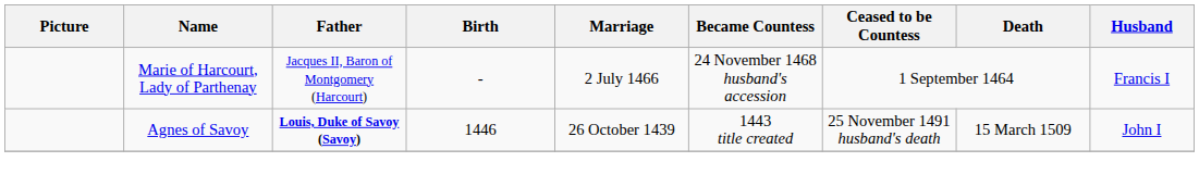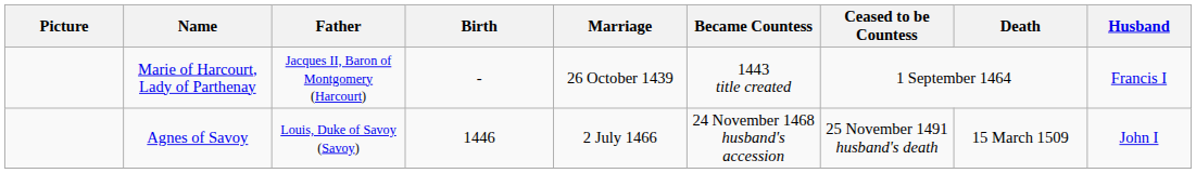Marie of Harcourt, Lady of Parthenay | Marriage: 2 July 1466 -> 26 October 1439
Marie of Harcourt, Lady of Parthenay | Became Countess: 24 November 1468 husband's accession -> 1443 title created
Agnes of Savoy | Father: bold -> normal
Agnes of Savoy | Marriage: 26 October 1439 -> 2 July 1466
Agnes of Savoy | Became Countess: 1443 title created -> 24 November 1468 husband's accession
